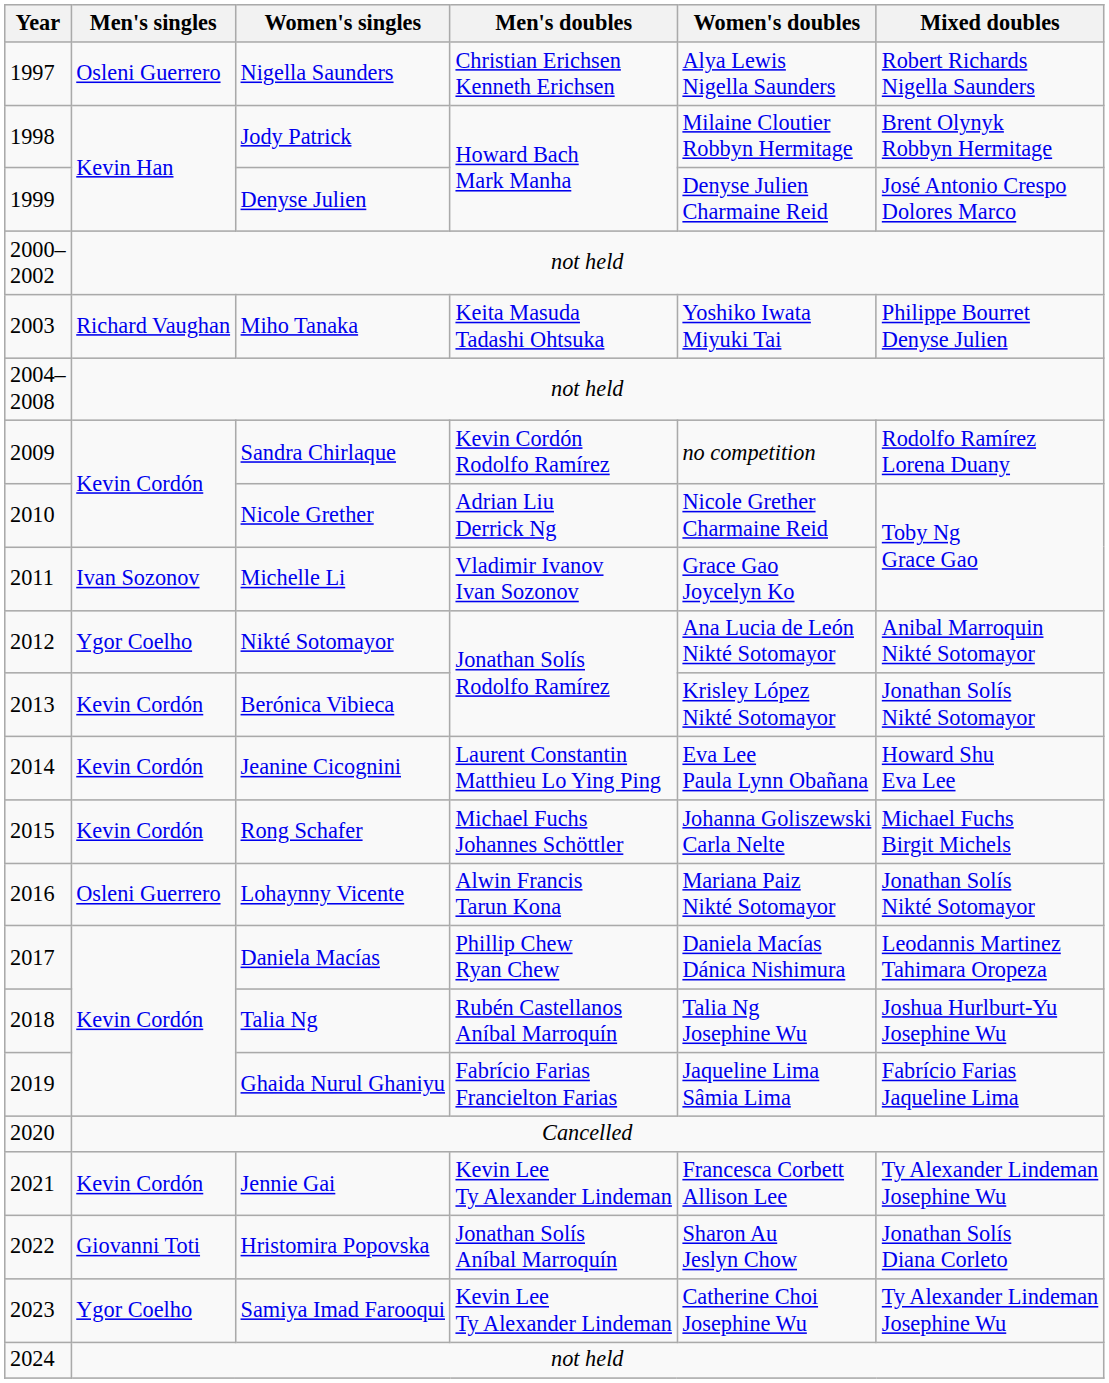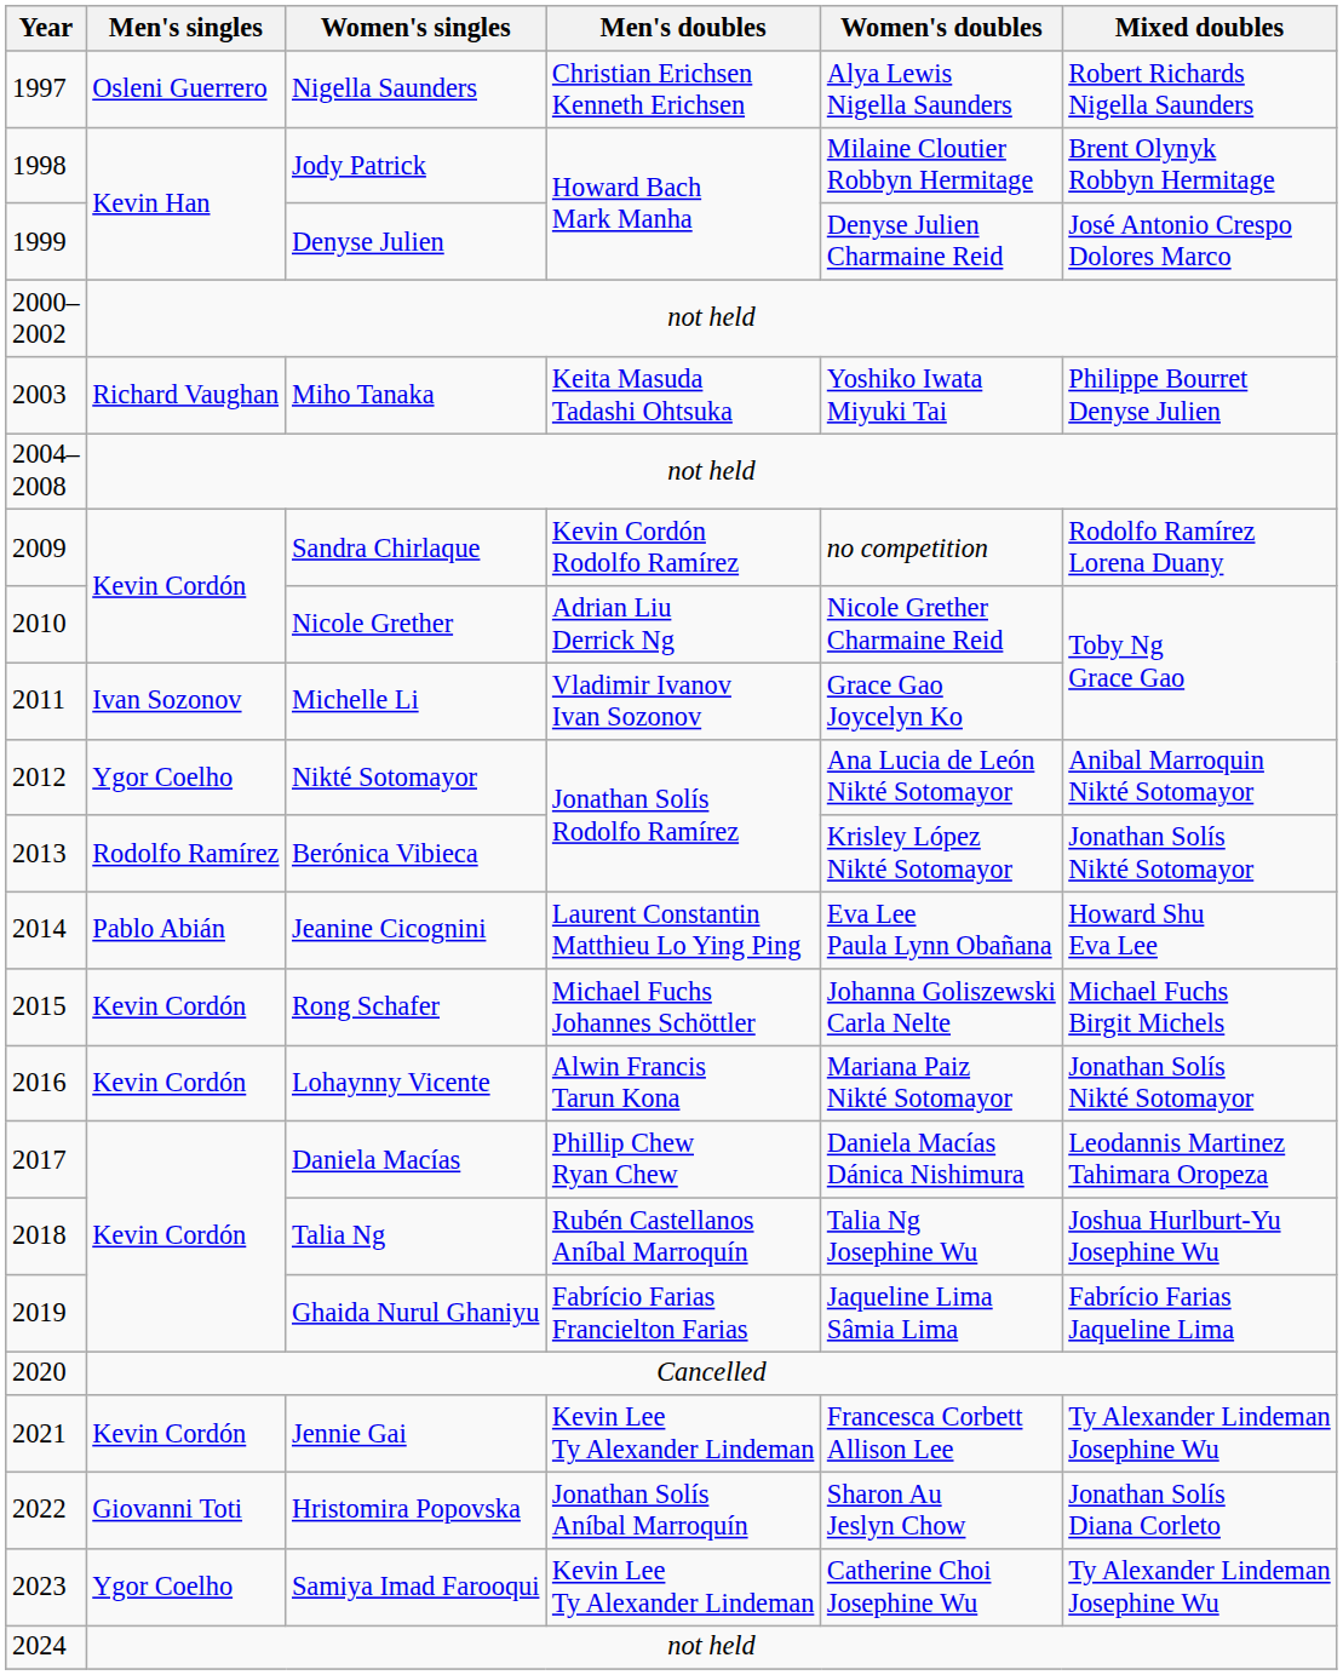Berónica Vibieca | Men's singles: Kevin Cordón -> Rodolfo Ramírez
Jeanine Cicognini | Men's singles: Kevin Cordón -> Pablo Abián
Lohaynny Vicente | Men's singles: Osleni Guerrero -> Kevin Cordón
